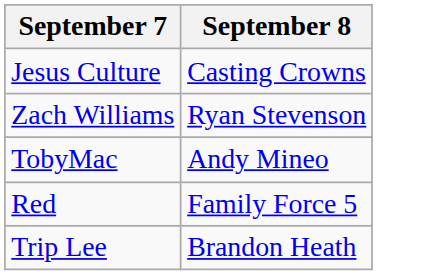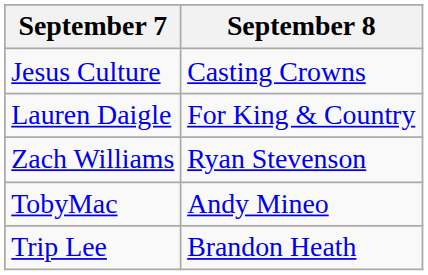+ row: Lauren Daigle | For King & Country
- row: Red | Family Force 5
